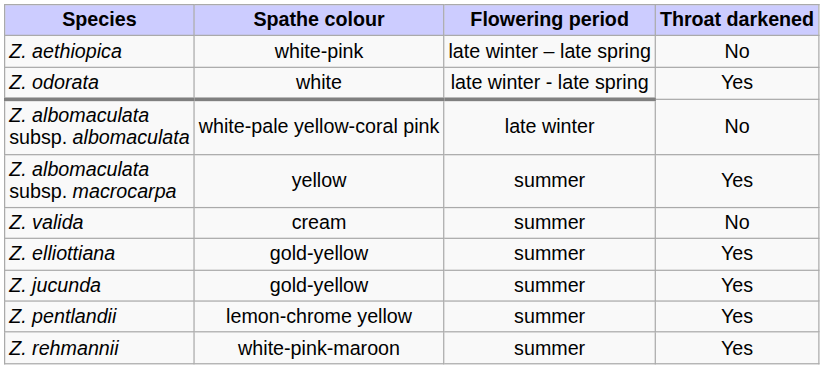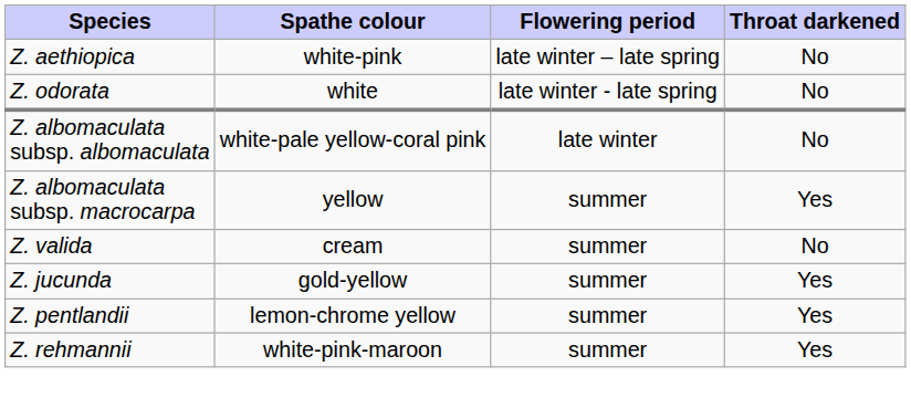Z. odorata | Throat darkened: Yes -> No
- row: Z. elliottiana | gold-yellow | summer | Yes
